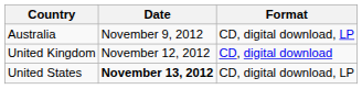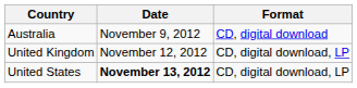Australia | Format: CD, digital download, LP -> CD, digital download
United Kingdom | Format: CD, digital download -> CD, digital download, LP
